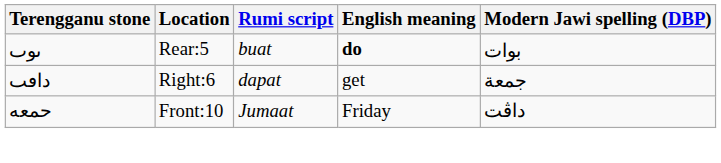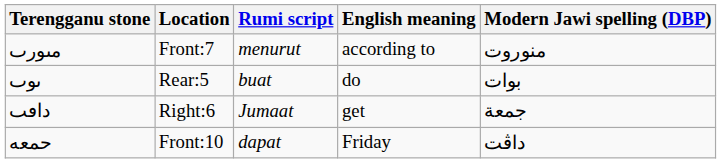+ row: مٮورٮ | Front:7 | menurut | according to | منوروت
ٮوٮ | English meaning: bold -> normal
داٯٮ | Rumi script: dapat -> Jumaat
حمعه | Rumi script: Jumaat -> dapat
